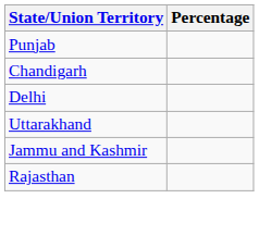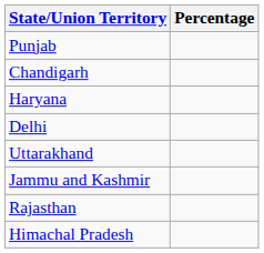+ row: Haryana
+ row: Himachal Pradesh
